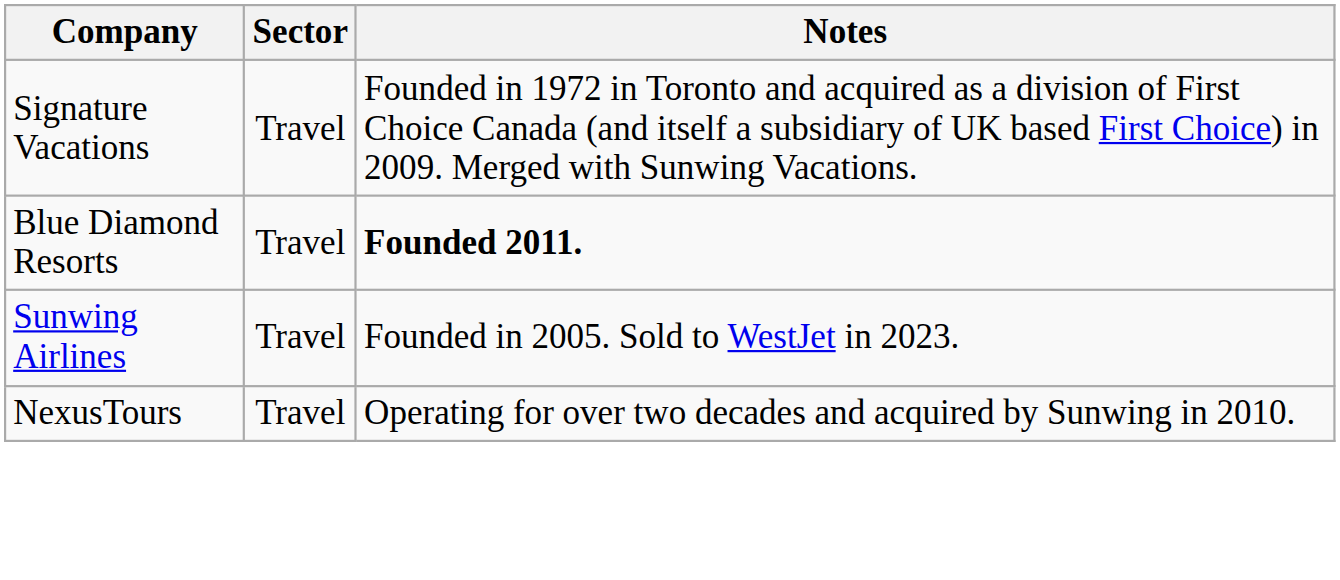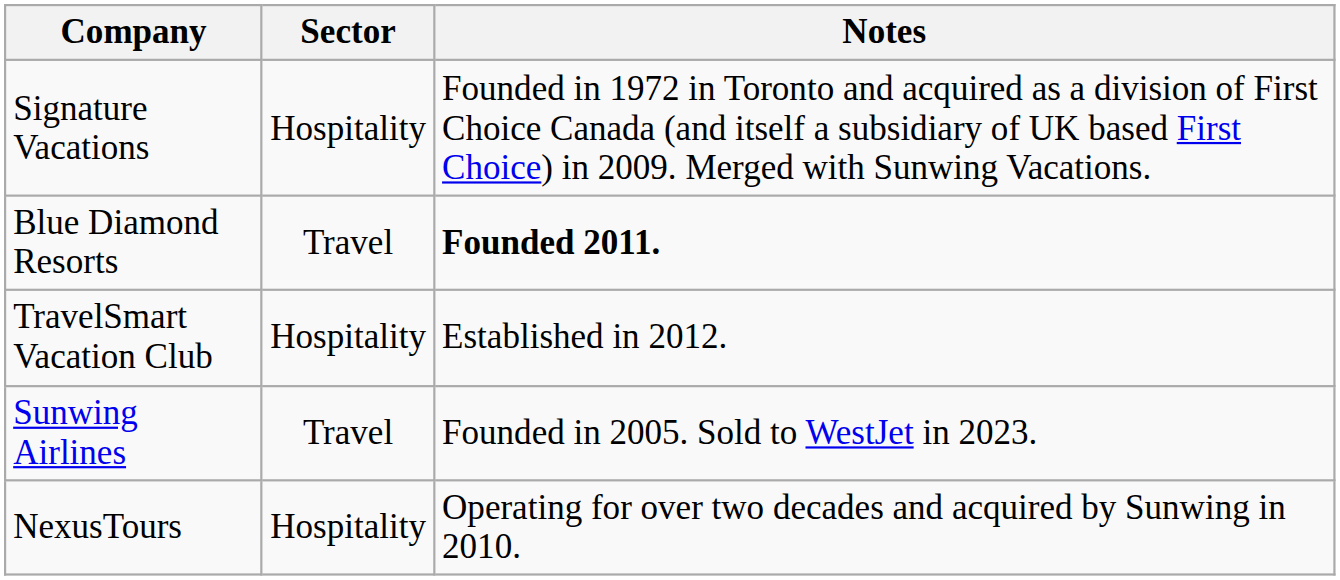Signature Vacations | Sector: Travel -> Hospitality
+ row: TravelSmart Vacation Club | Hospitality | Established in 2012.
NexusTours | Sector: Travel -> Hospitality
